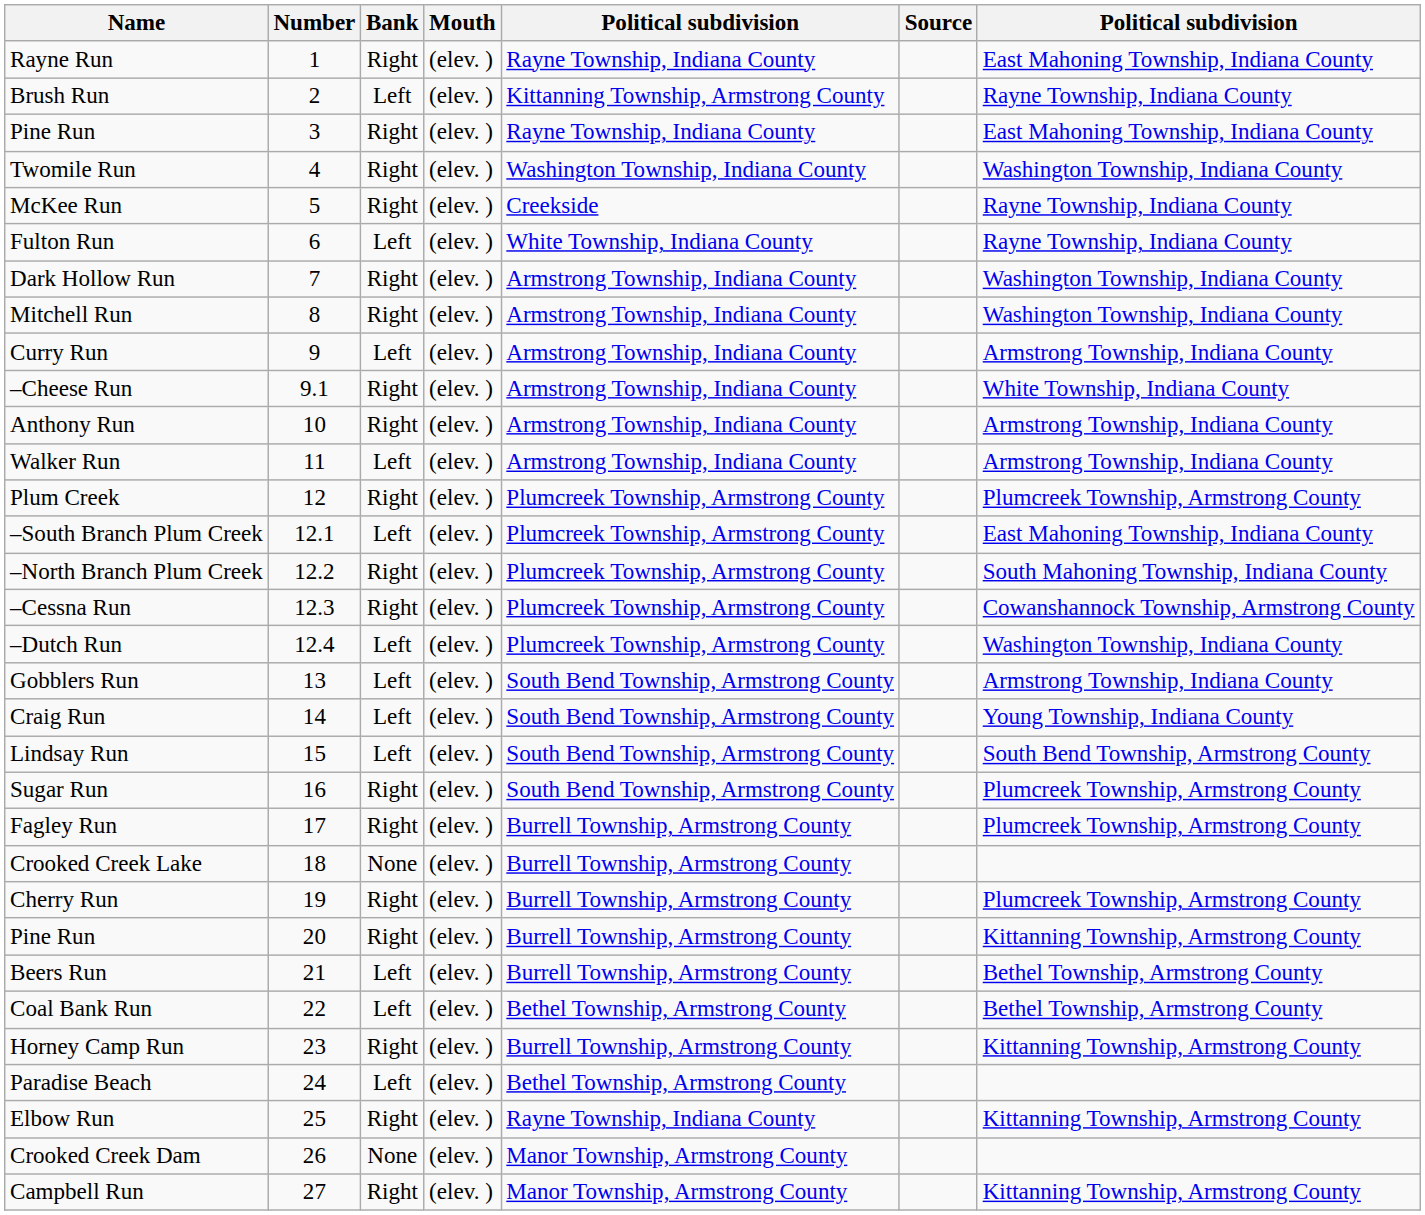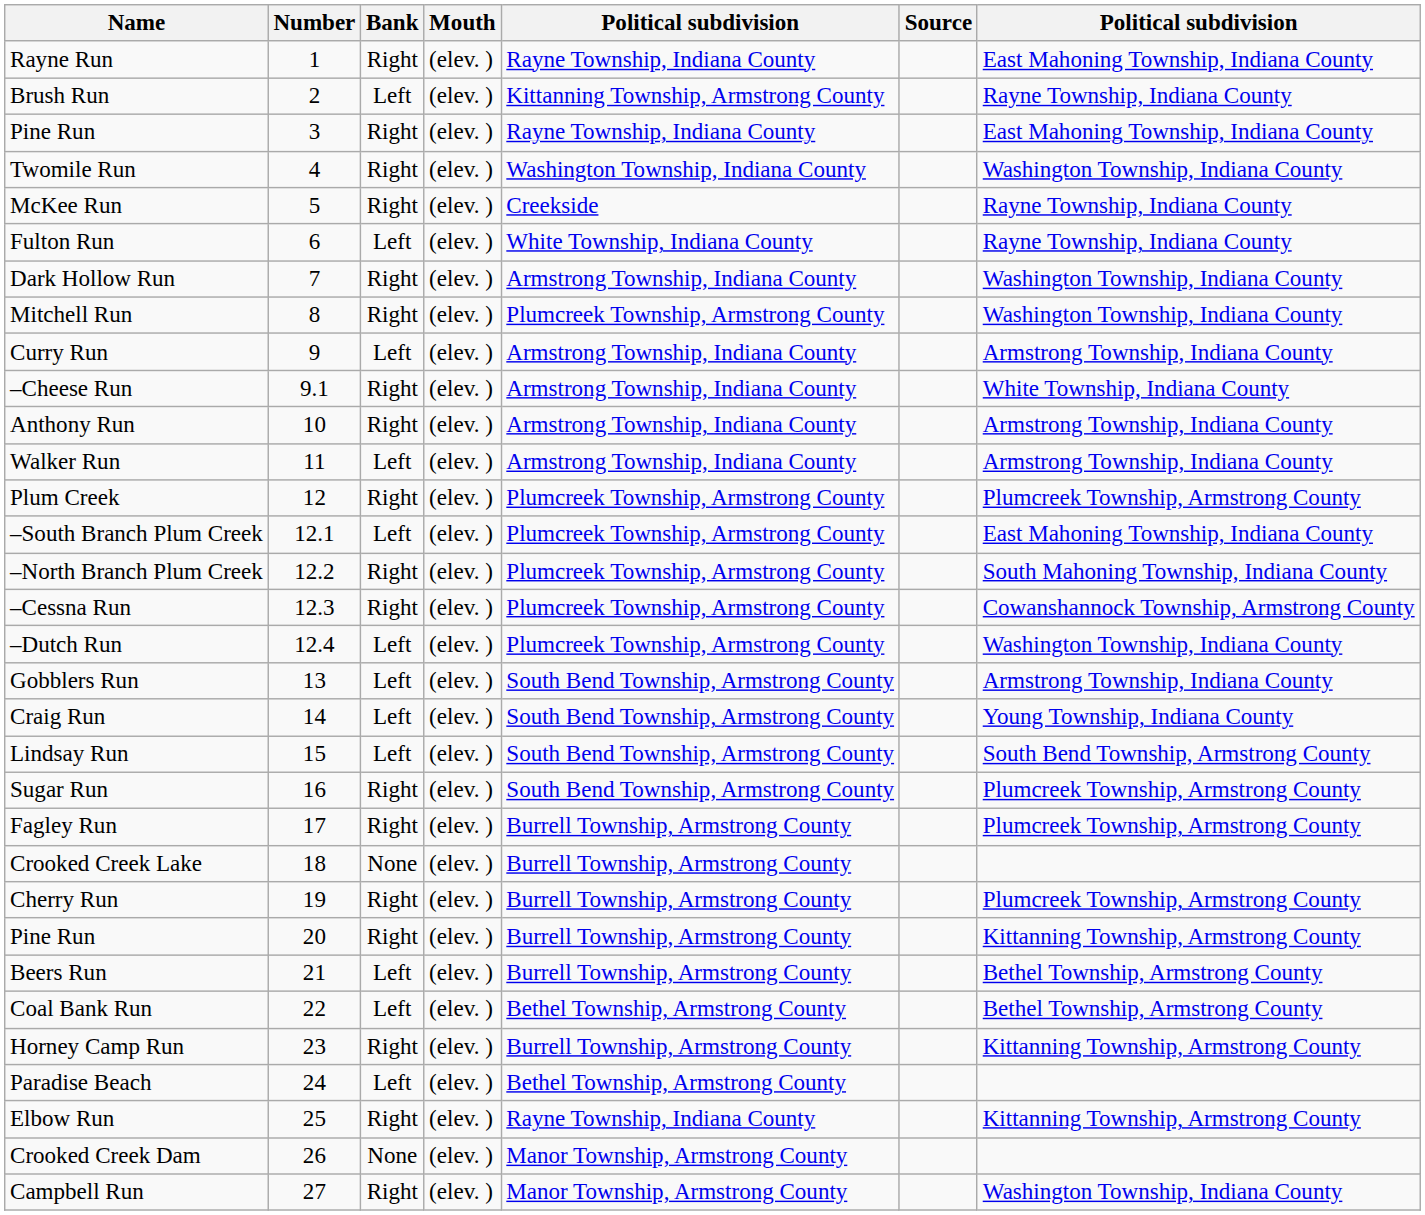Mitchell Run | column 5: Armstrong Township, Indiana County -> Plumcreek Township, Armstrong County
Campbell Run | column 7: Kittanning Township, Armstrong County -> Washington Township, Indiana County
